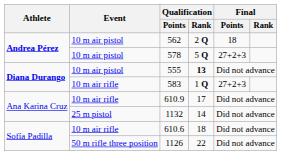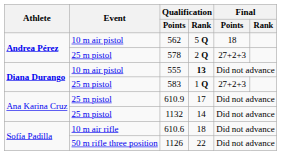562 | Qualification / Rank: 2 Q -> 5 Q
578 | Event: 10 m air pistol -> 25 m pistol
578 | Qualification / Rank: 5 Q -> 2 Q
583 | Event: 10 m air rifle -> 25 m pistol
610.9 | Event: 10 m air rifle -> 25 m pistol
